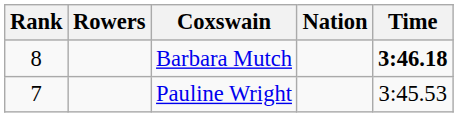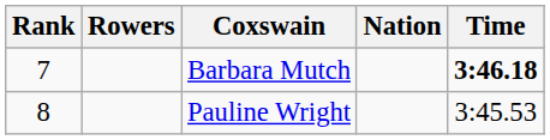Barbara Mutch | Rank: 8 -> 7
Pauline Wright | Rank: 7 -> 8
